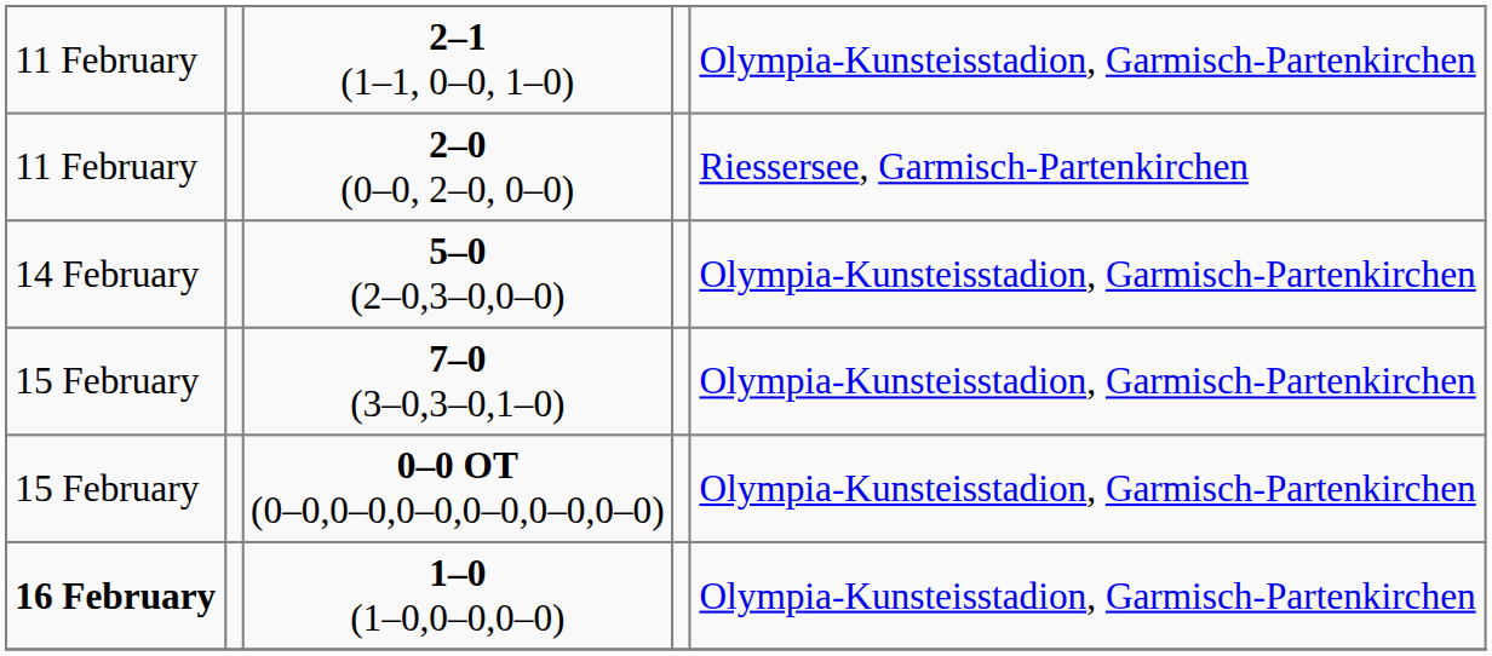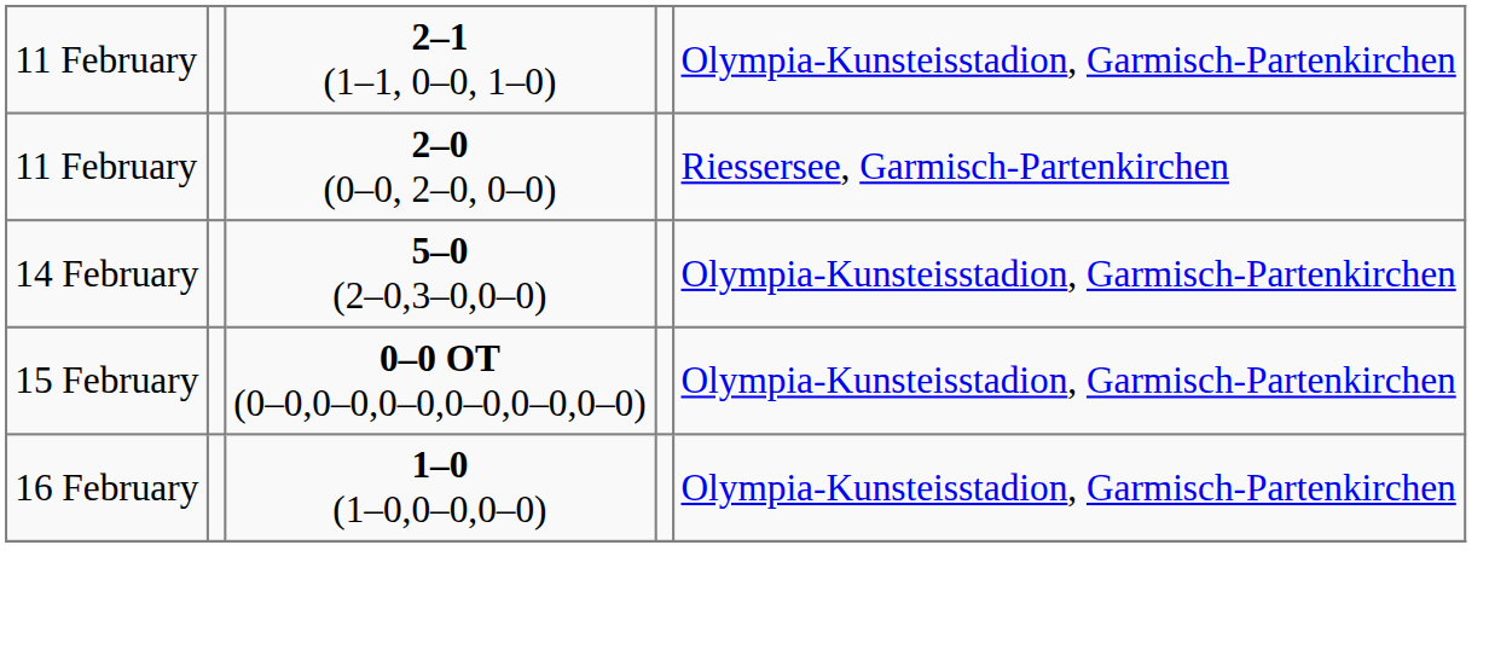- row: 15 February | 7–0 (3–0,3–0,1–0) | Olympia-Kunsteisstadion, Garmisch-Partenkirchen
1–0 (1–0,0–0,0–0) | column 1: bold -> normal
